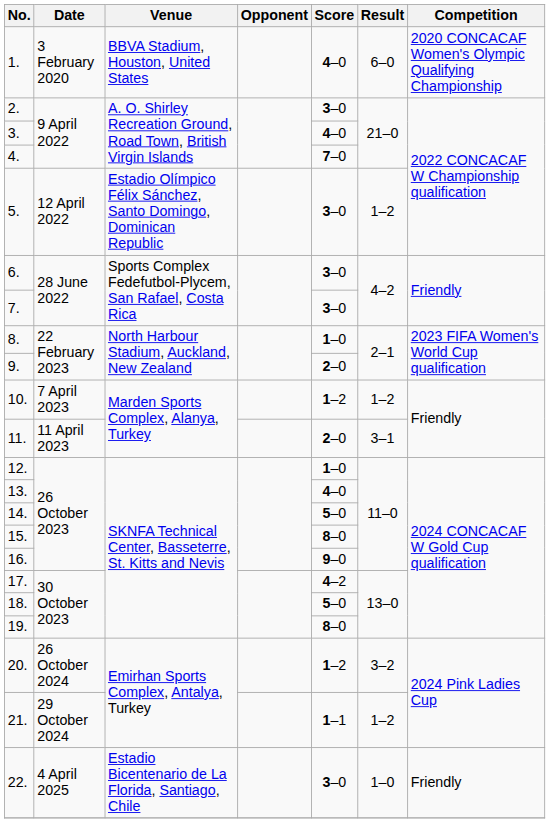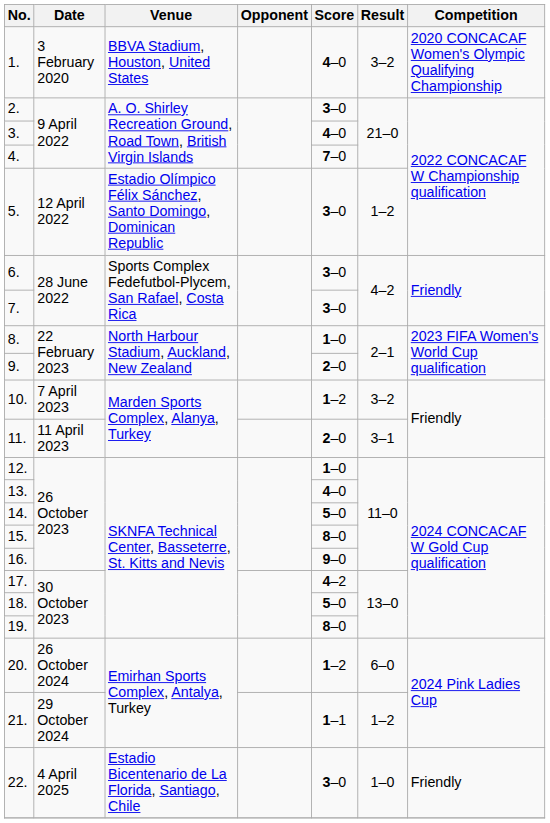1. | Result: 6–0 -> 3–2
10. | Result: 1–2 -> 3–2
20. | Result: 3–2 -> 6–0
